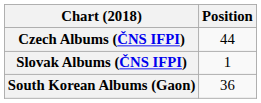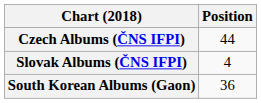Slovak Albums (ČNS IFPI) | Position: 1 -> 4
